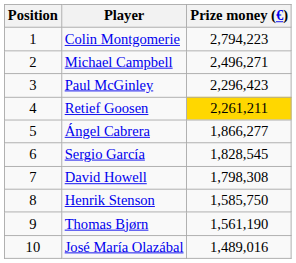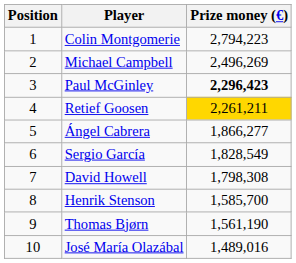Michael Campbell | Prize money (€): 2,496,271 -> 2,496,269
Paul McGinley | Prize money (€): normal -> bold
Sergio García | Prize money (€): 1,828,545 -> 1,828,549
Henrik Stenson | Prize money (€): 1,585,750 -> 1,585,700
